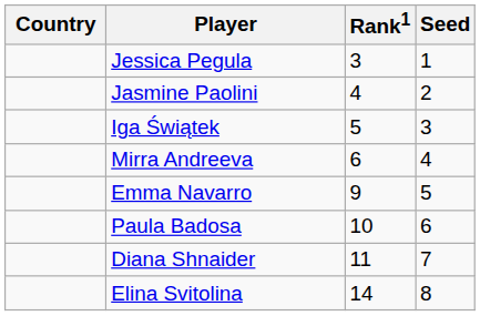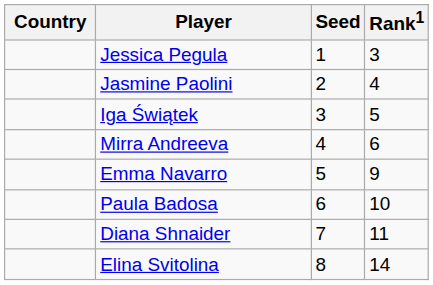columns swapped: Rank1 <-> Seed
